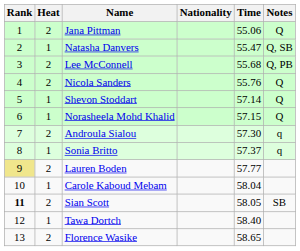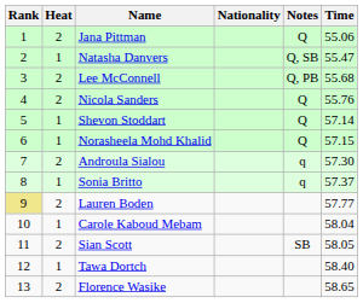columns swapped: Time <-> Notes
Sian Scott | Rank: bold -> normal
